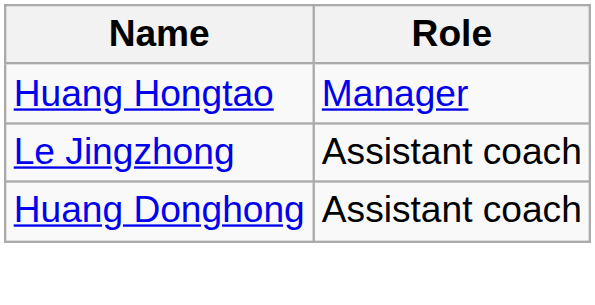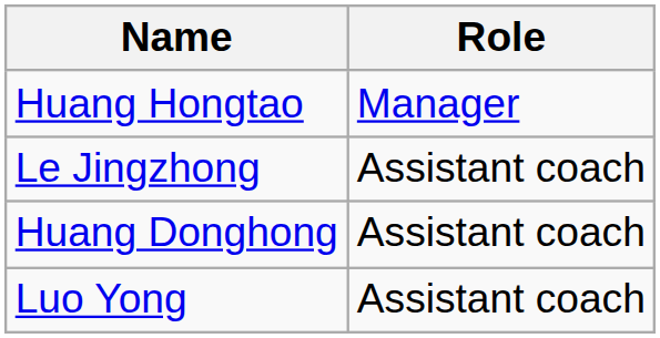+ row: Luo Yong | Assistant coach
